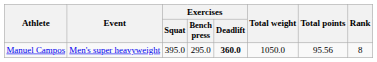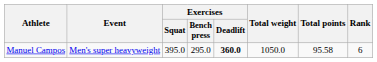Manuel Campos | Total points: 95.56 -> 95.58
Manuel Campos | Rank: 8 -> 6
